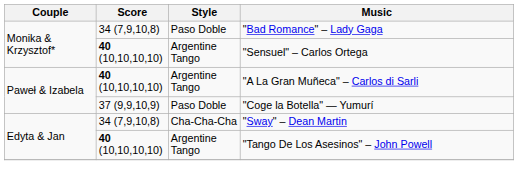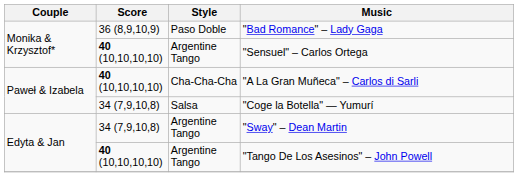"Bad Romance" – Lady Gaga | Score: 34 (7,9,10,8) -> 36 (8,9,10,9)
"A La Gran Muñeca" – Carlos di Sarli | Style: Argentine Tango -> Cha-Cha-Cha
"Coge la Botella" — Yumurí | Score: 37 (9,9,10,9) -> 34 (7,9,10,8)
"Coge la Botella" — Yumurí | Style: Paso Doble -> Salsa
"Sway" – Dean Martin | Style: Cha-Cha-Cha -> Argentine Tango
